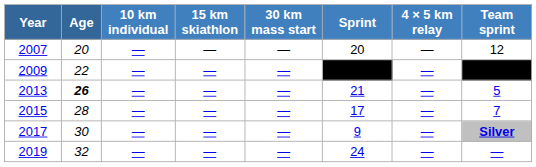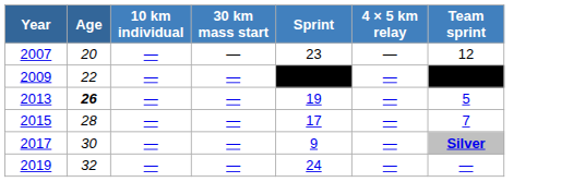- column: 15 km skiathlon | — | — | — | — | — | —
2007 | Sprint: 20 -> 23
2013 | Sprint: 21 -> 19
